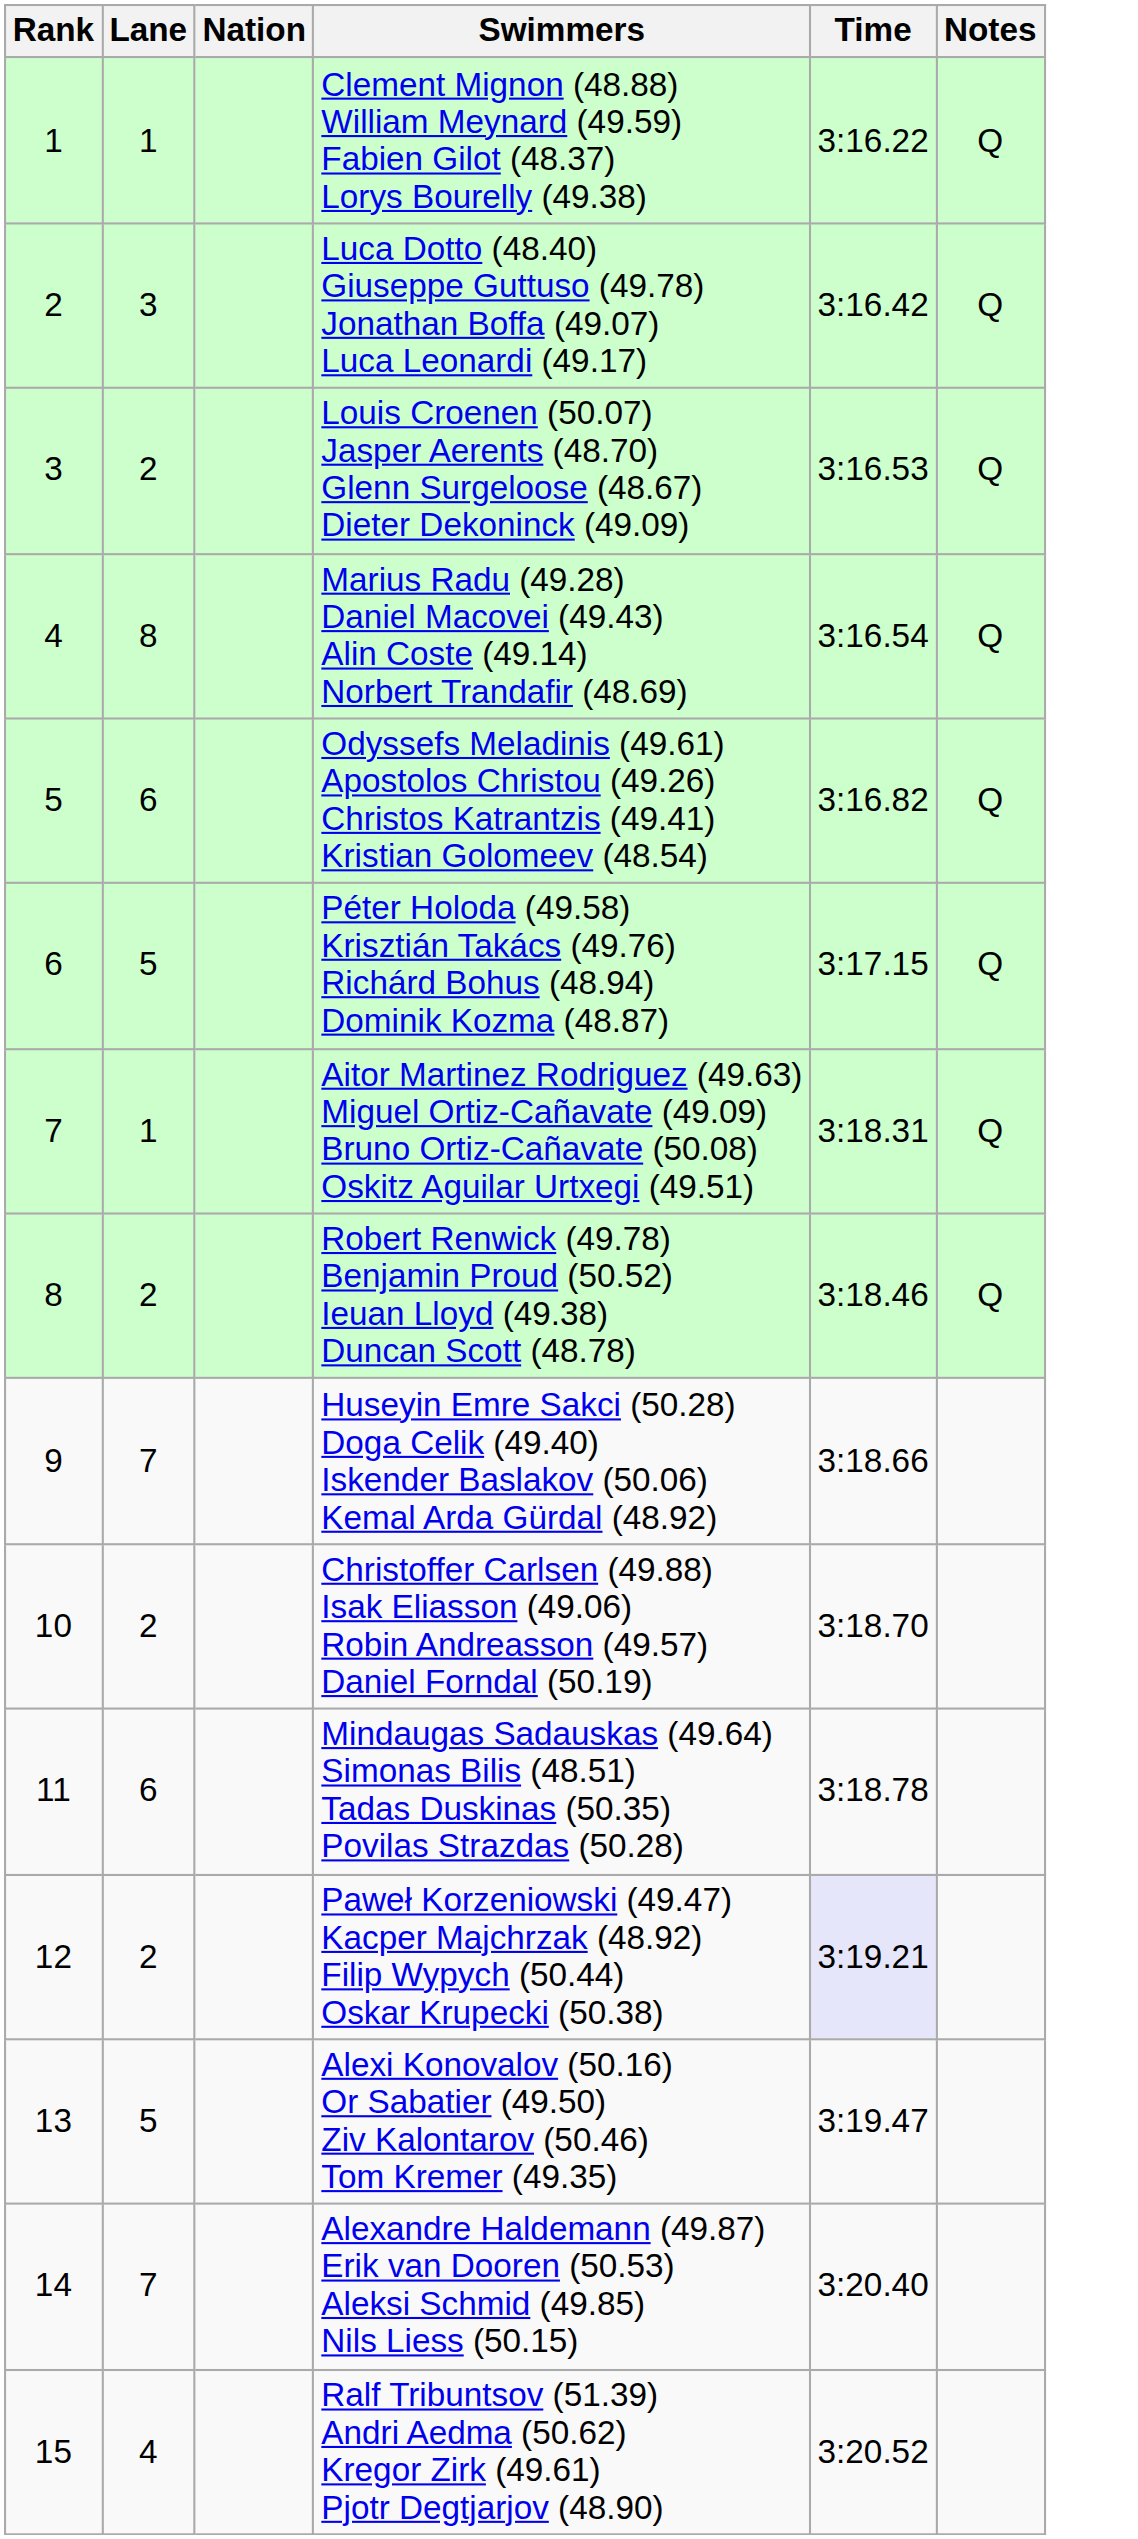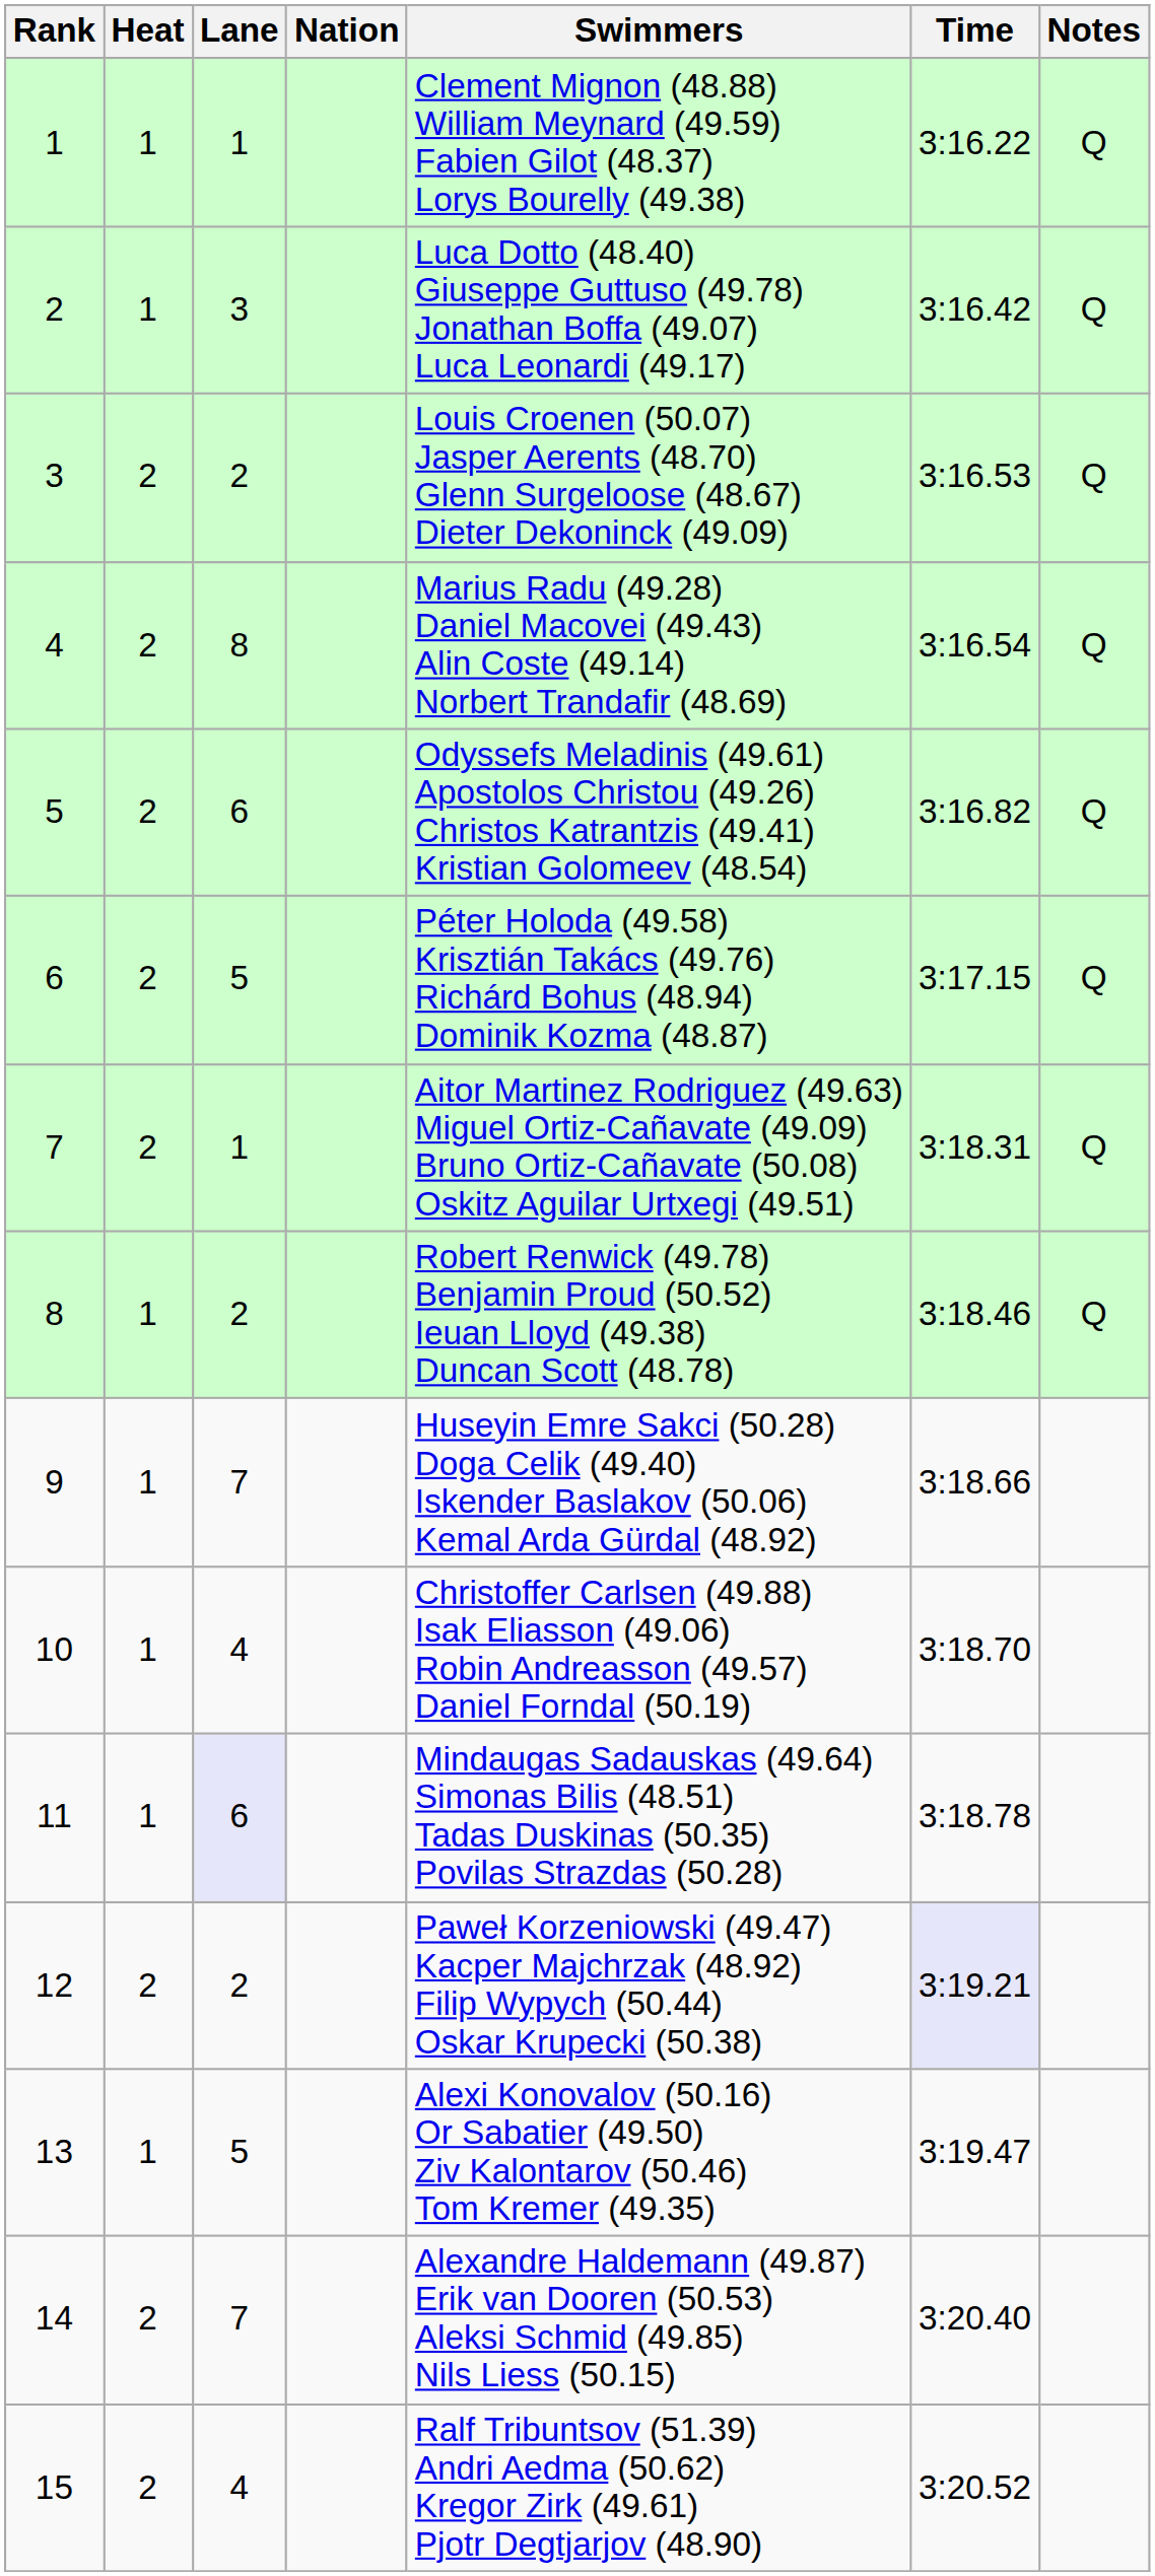+ column: Heat | 1 | 1 | 2 | 2 | 2 | 2 | 2 | 1 | 1 | 1 | 1 | 2 | 1 | 2 | 2
10 | Lane: 2 -> 4
11 | Lane: no background -> lavender background
